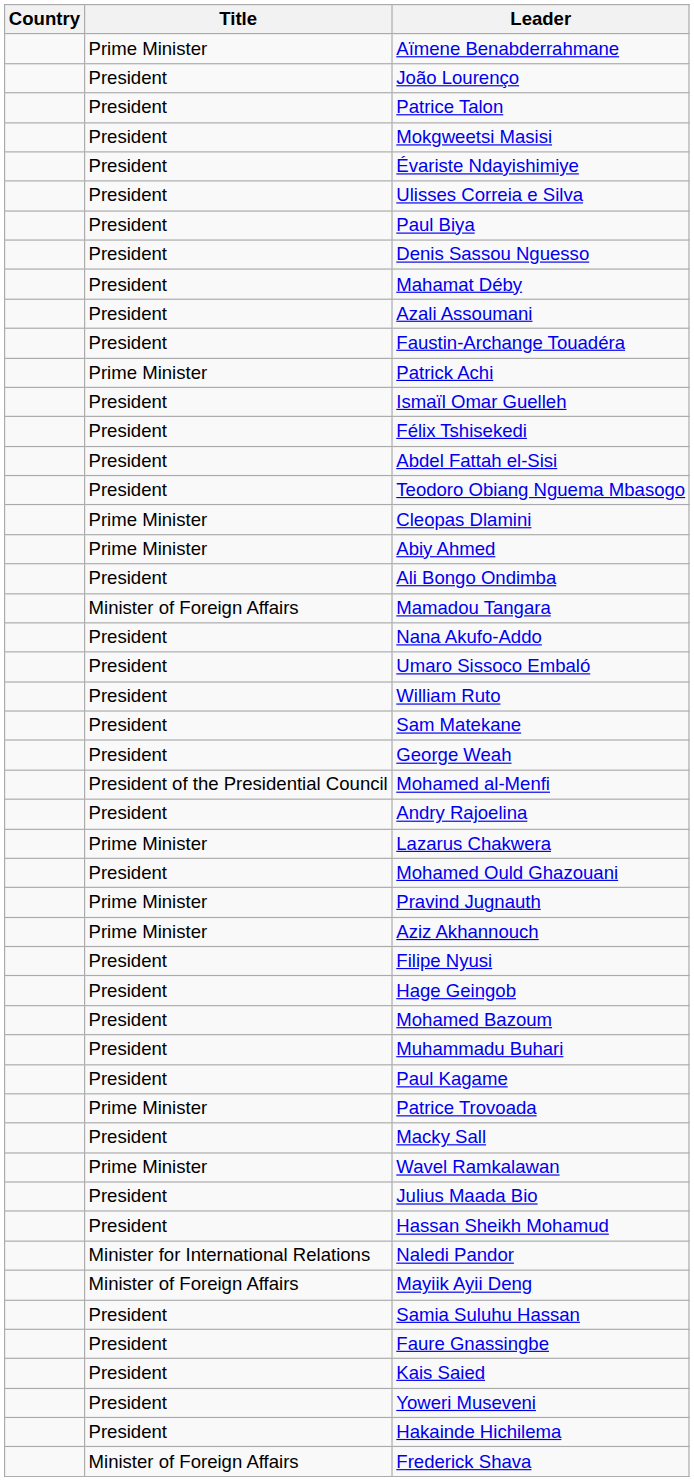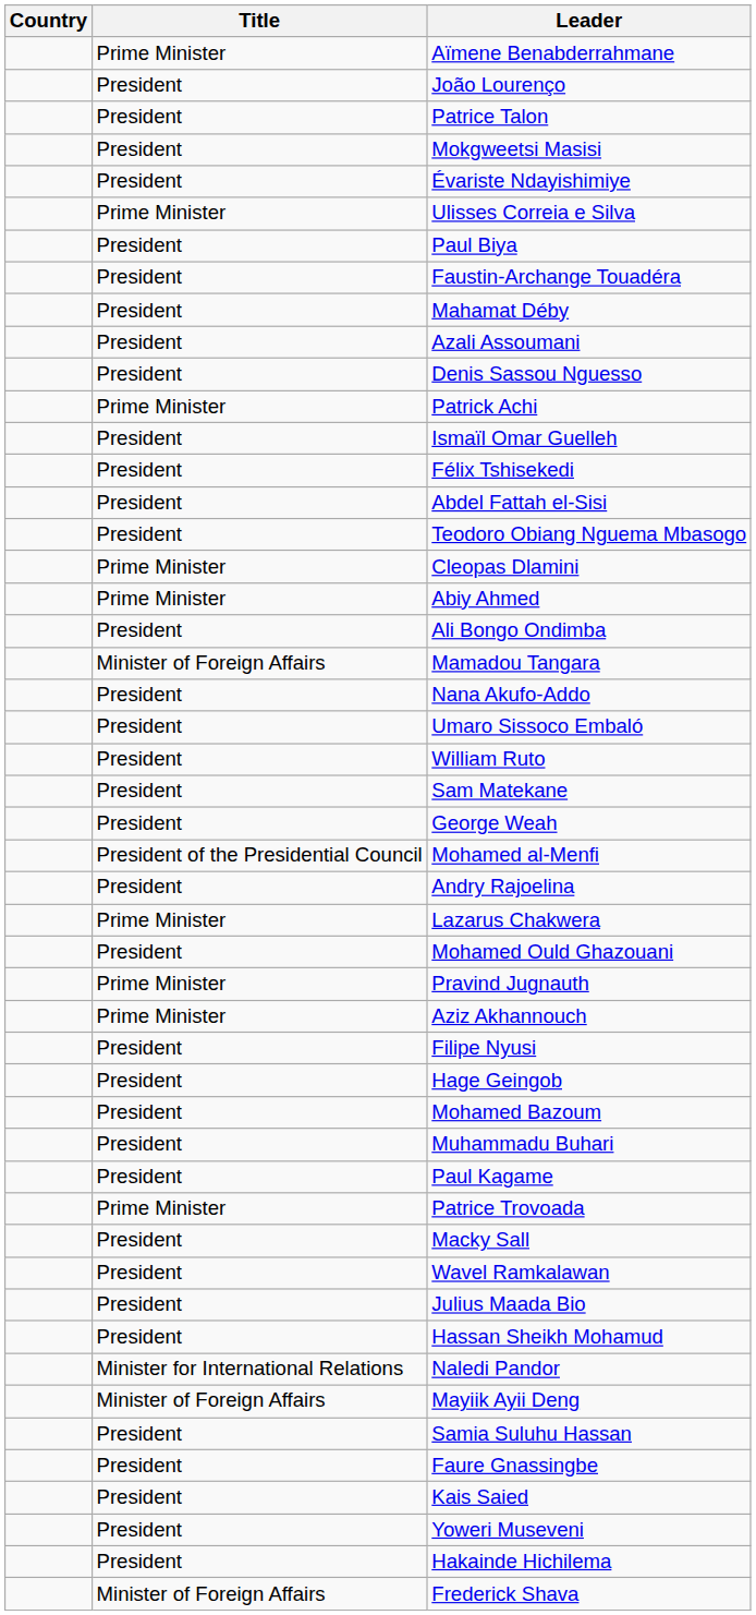Ulisses Correia e Silva | Title: President -> Prime Minister
rows swapped: Faustin-Archange Touadéra <-> Denis Sassou Nguesso
Wavel Ramkalawan | Title: Prime Minister -> President
